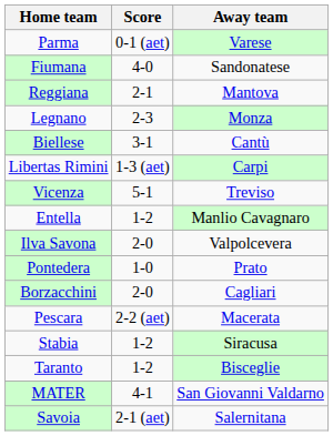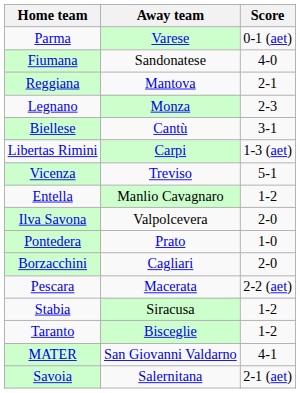columns swapped: Score <-> Away team
